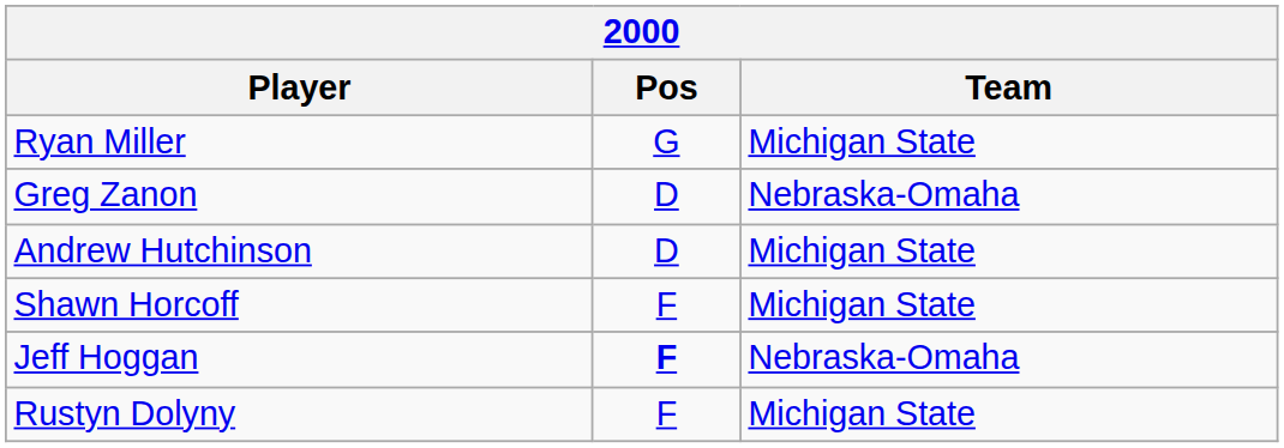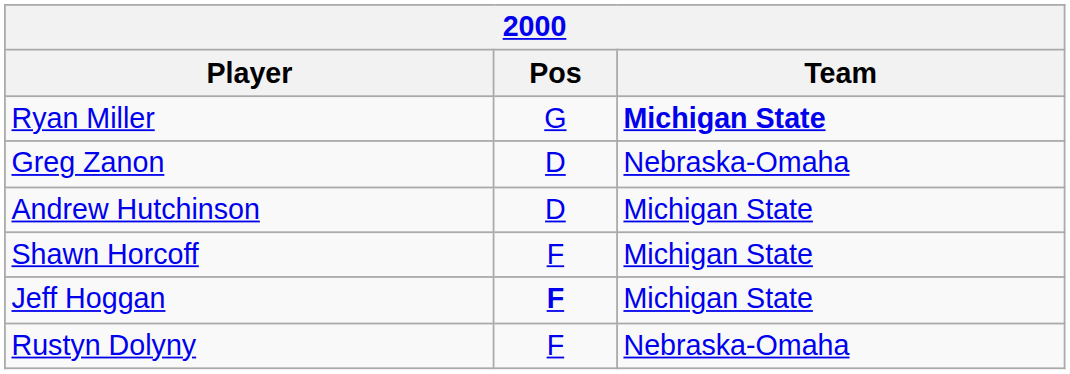Ryan Miller | Team: normal -> bold
Jeff Hoggan | Team: Nebraska-Omaha -> Michigan State
Rustyn Dolyny | Team: Michigan State -> Nebraska-Omaha
